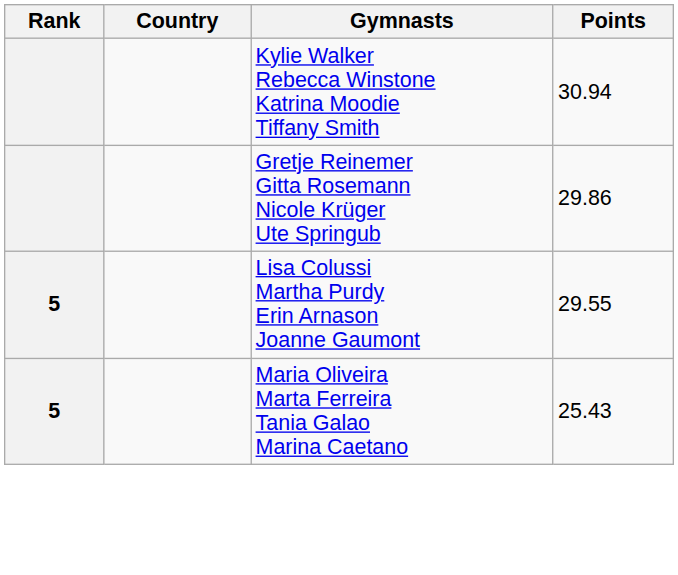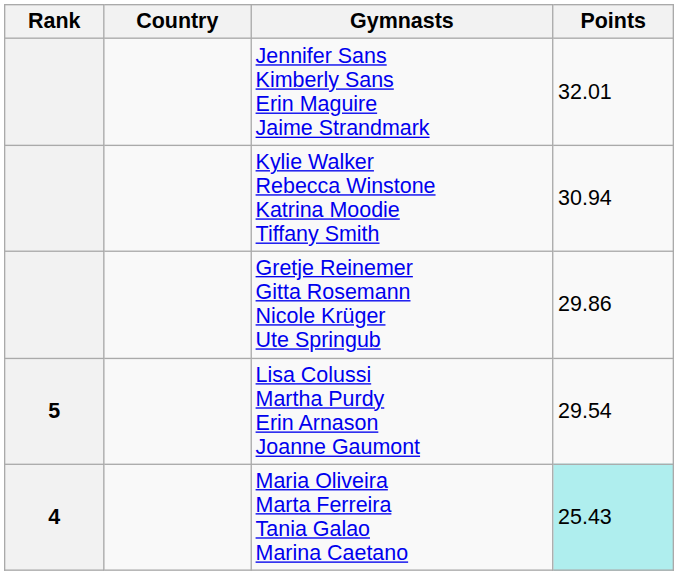+ row: Jennifer Sans Kimberly Sans Erin Maguire Jaime Strandmark | 32.01
Lisa Colussi Martha Purdy Erin Arnason Joanne Gaumont | Points: 29.55 -> 29.54
Maria Oliveira Marta Ferreira Tania Galao Marina Caetano | Rank: 5 -> 4
Maria Oliveira Marta Ferreira Tania Galao Marina Caetano | Points: no background -> paleturquoise background
